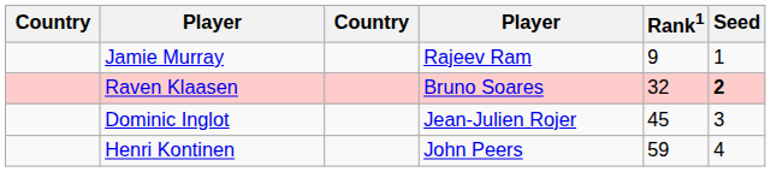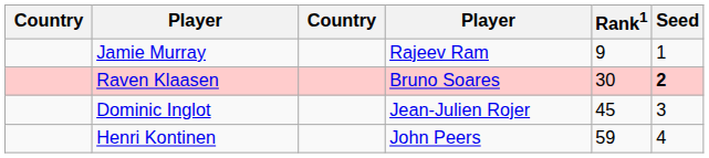Raven Klaasen | Rank1: 32 -> 30
